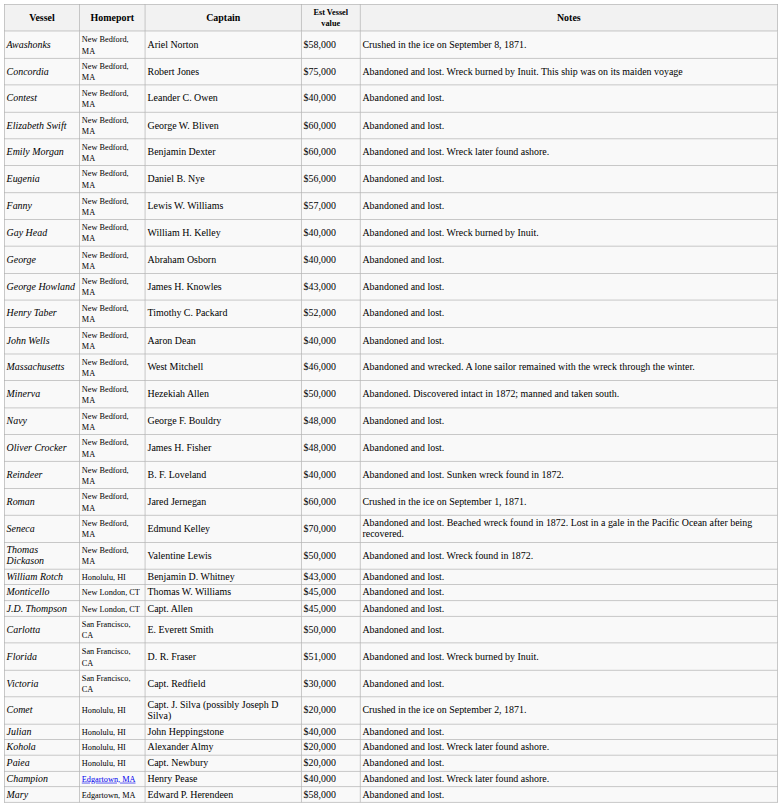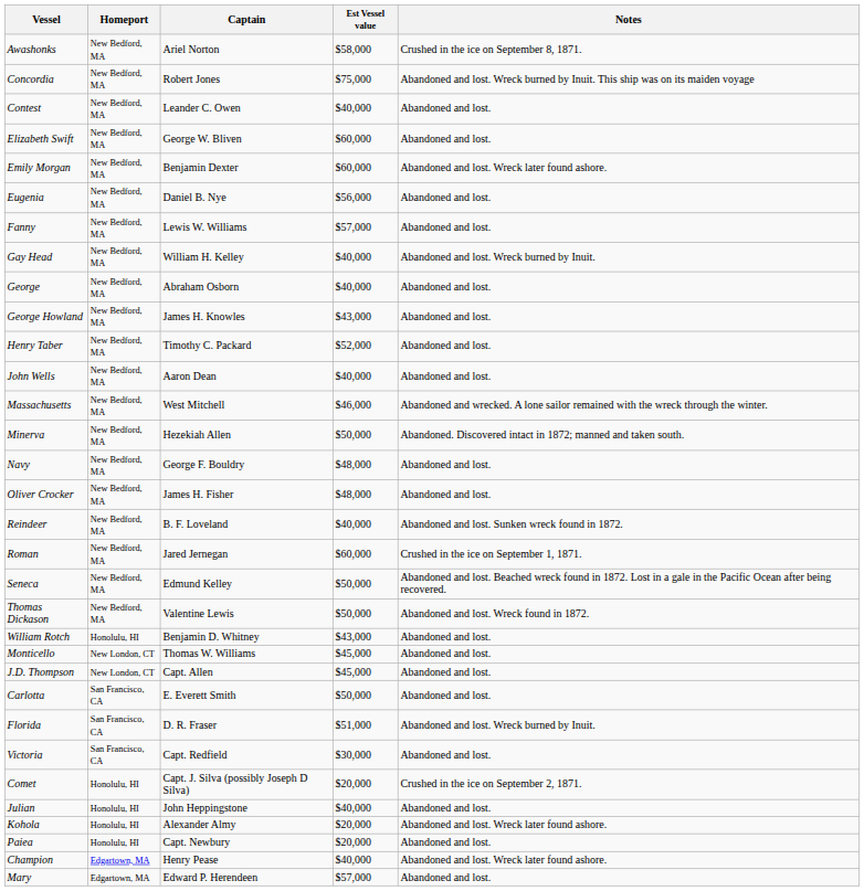Seneca | Est Vessel value: $70,000 -> $50,000
Mary | Est Vessel value: $58,000 -> $57,000
